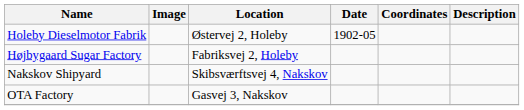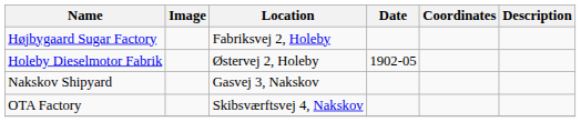rows swapped: Højbygaard Sugar Factory <-> Holeby Dieselmotor Fabrik
Nakskov Shipyard | Location: Skibsværftsvej 4, Nakskov -> Gasvej 3, Nakskov
OTA Factory | Location: Gasvej 3, Nakskov -> Skibsværftsvej 4, Nakskov
